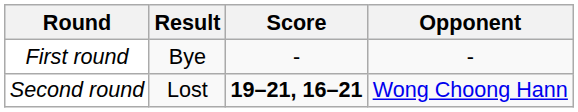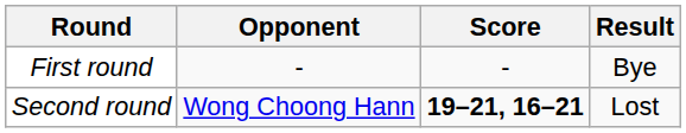columns swapped: Opponent <-> Result
